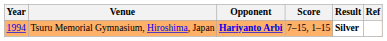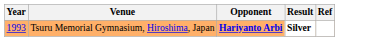- column: Score | 7–15, 1–15
Tsuru Memorial Gymnasium, Hiroshima, Japan | Year: 1994 -> 1993
